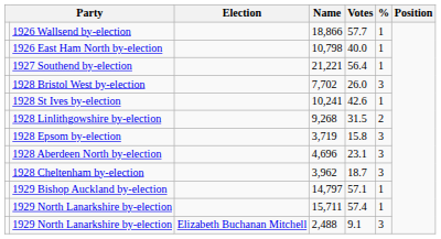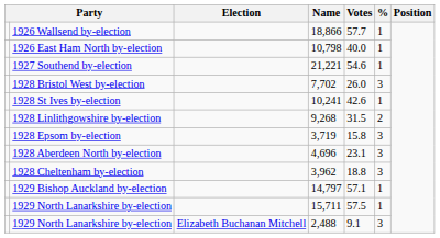1927 Southend by-election | Votes: 56.4 -> 54.6
1928 Cheltenham by-election | Votes: 18.7 -> 18.8
1929 North Lanarkshire by-election / 15,711 | Votes: 57.4 -> 57.5
